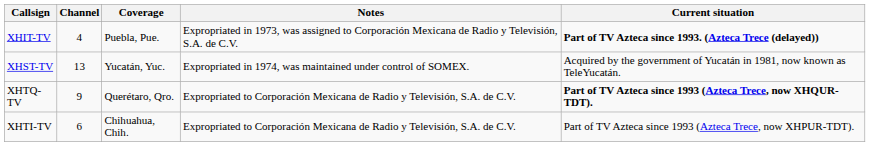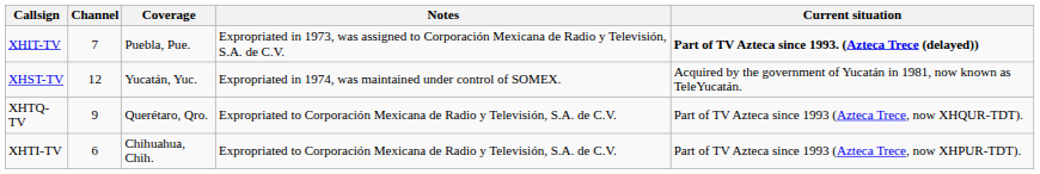XHIT-TV | Channel: 4 -> 7
XHST-TV | Channel: 13 -> 12
XHTQ-TV | Current situation: bold -> normal
